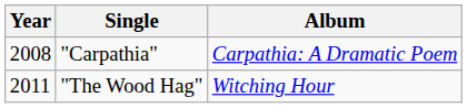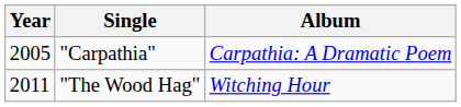"Carpathia" | Year: 2008 -> 2005
